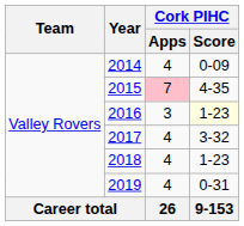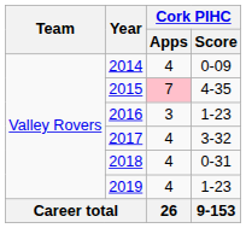2016 | Cork PIHC / Score: lightyellow background -> no background
2018 | Cork PIHC / Score: 1-23 -> 0-31
2019 | Cork PIHC / Score: 0-31 -> 1-23
